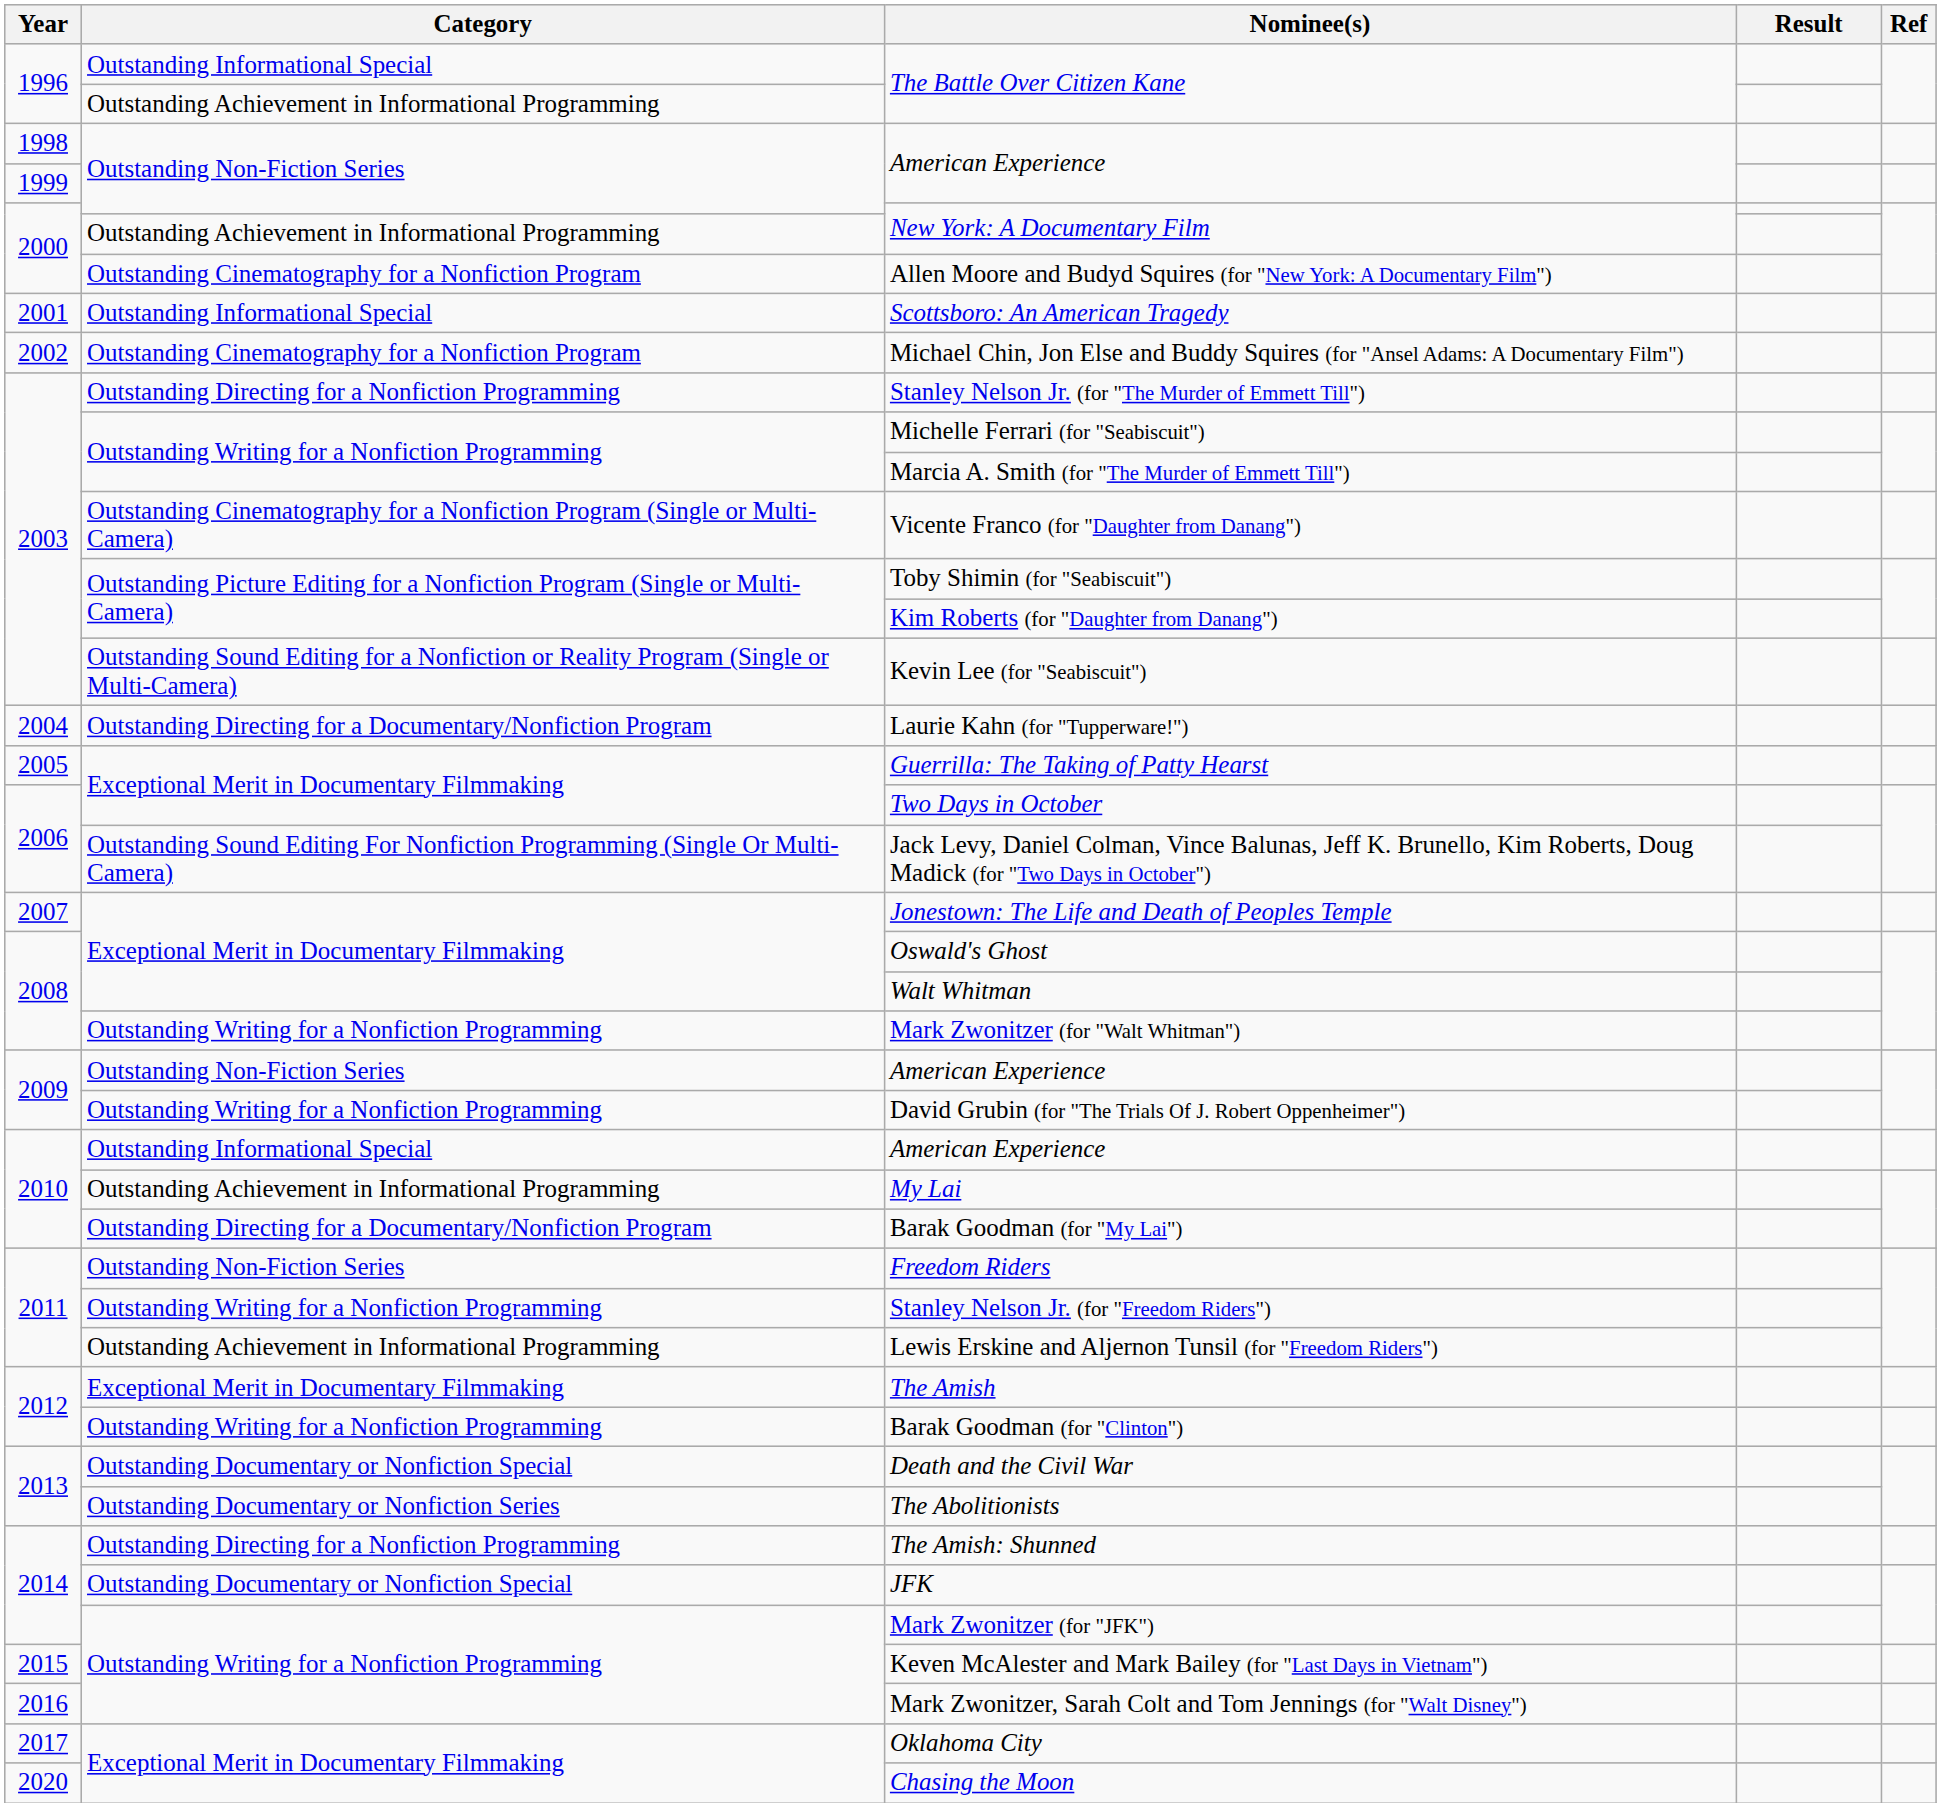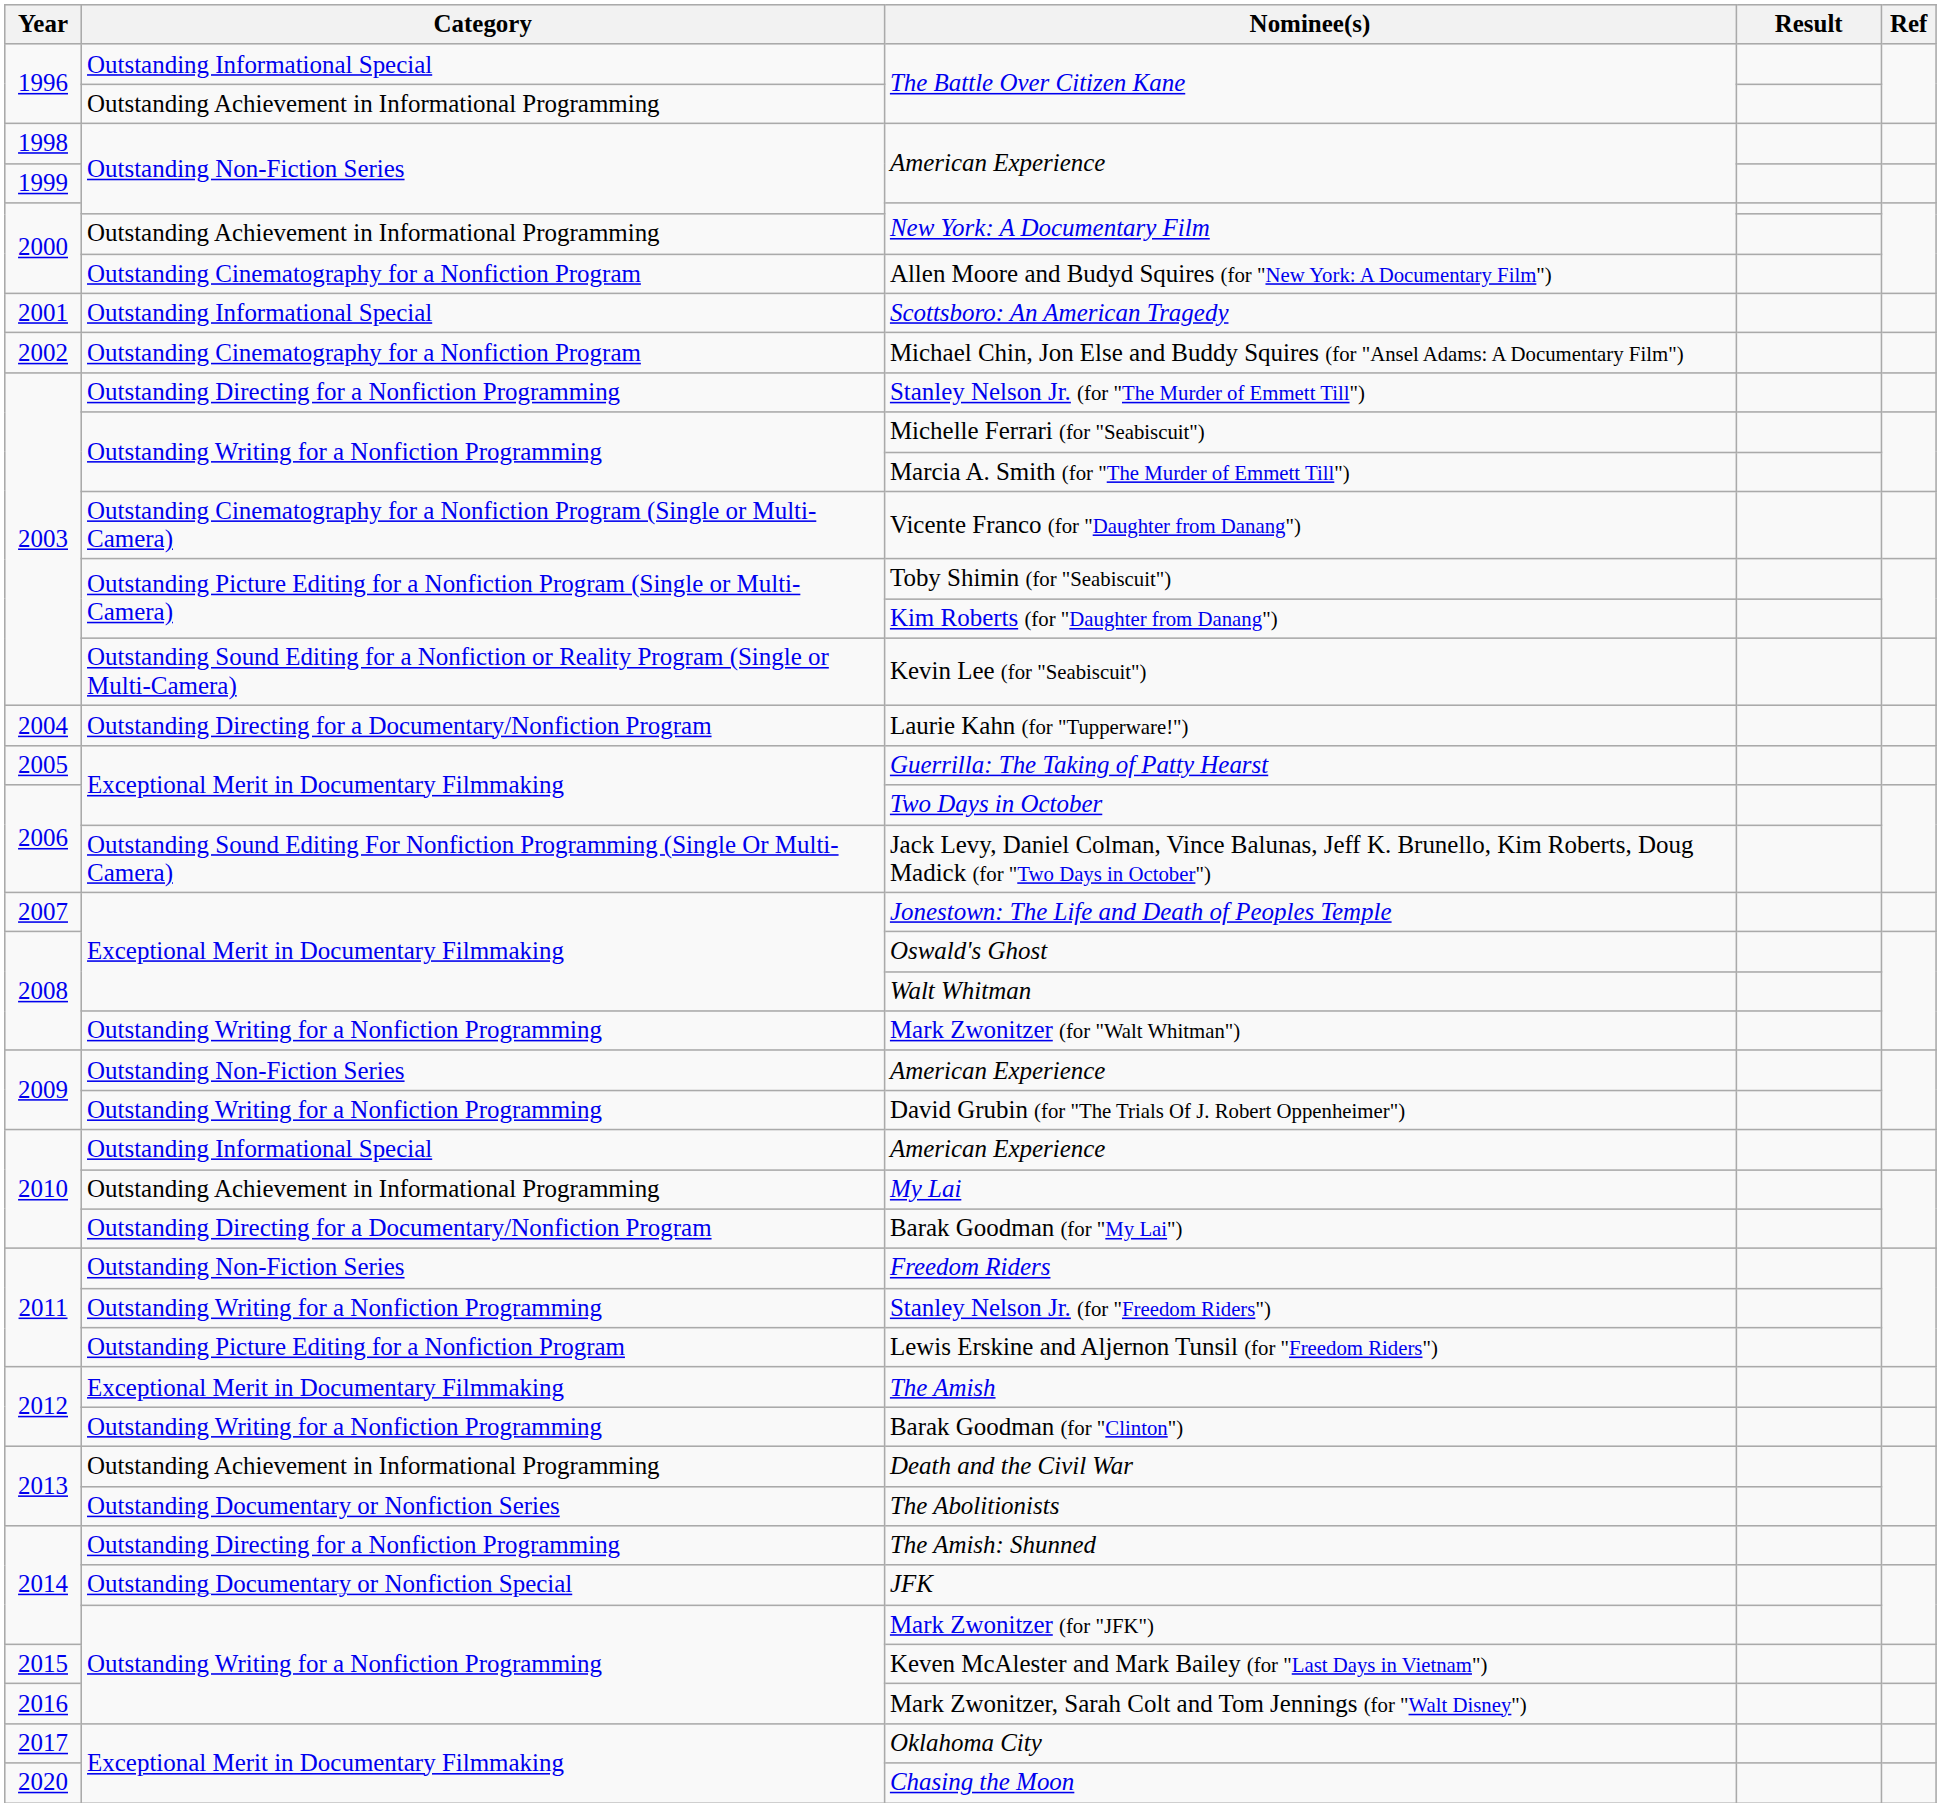Lewis Erskine and Aljernon Tunsil (for "Freedom Riders") | Category: Outstanding Achievement in Informational Programming -> Outstanding Picture Editing for a Nonfiction Program
Death and the Civil War | Category: Outstanding Documentary or Nonfiction Special -> Outstanding Achievement in Informational Programming
